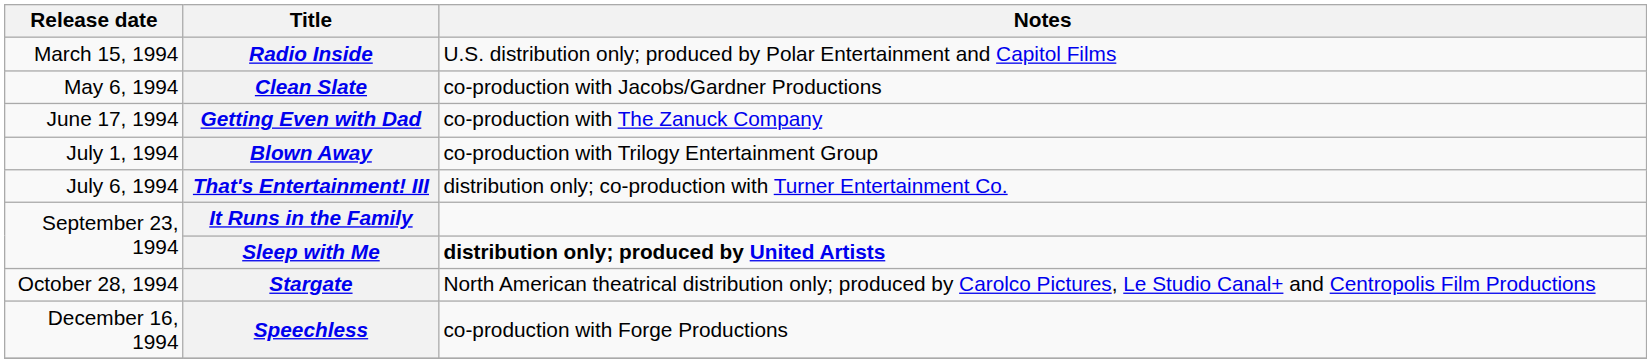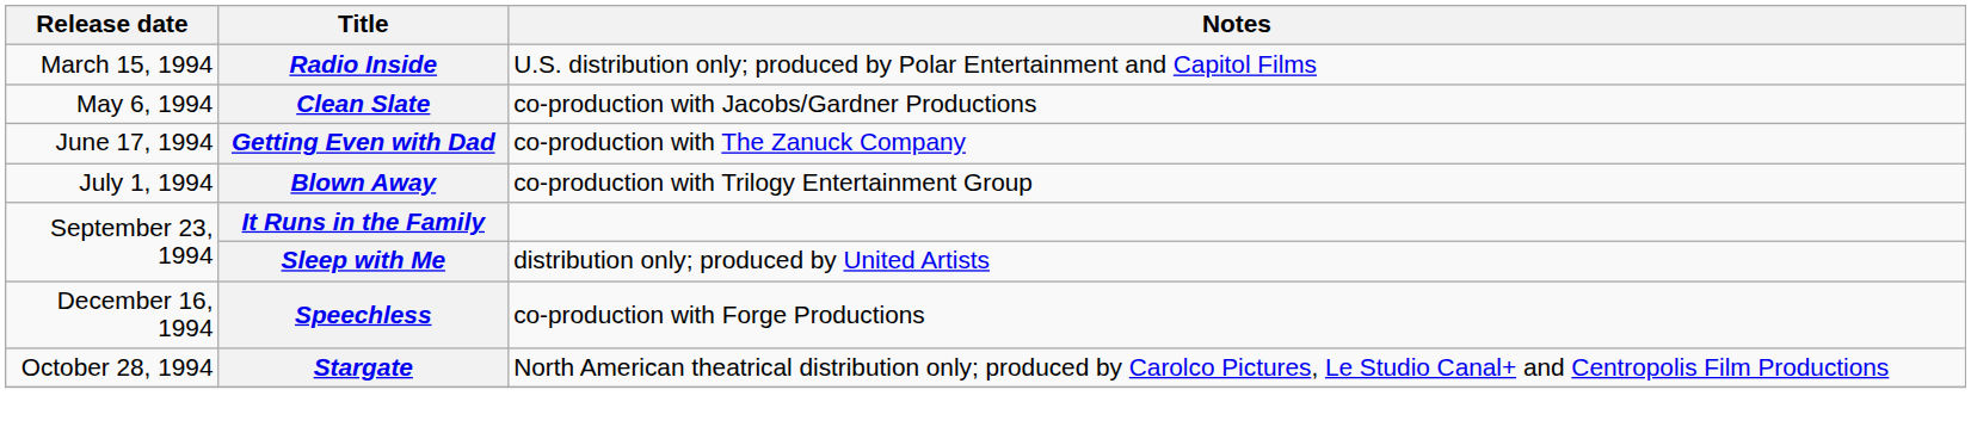- row: July 6, 1994 | That's Entertainment! III | distribution only; co-production with Turner Entertainment Co.
Sleep with Me | Notes: bold -> normal
rows swapped: Stargate <-> Speechless
